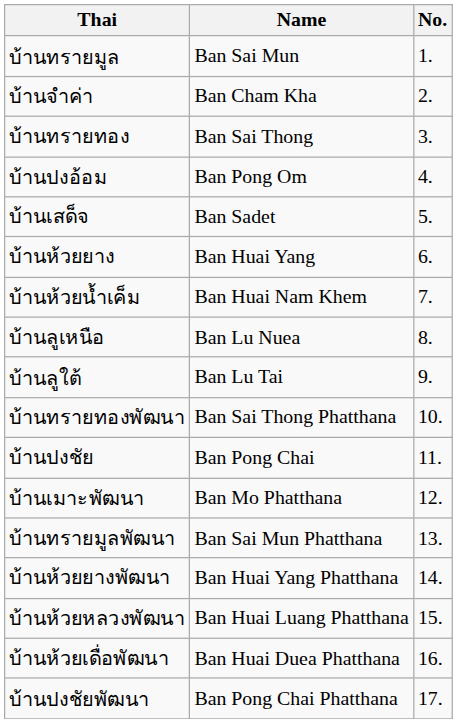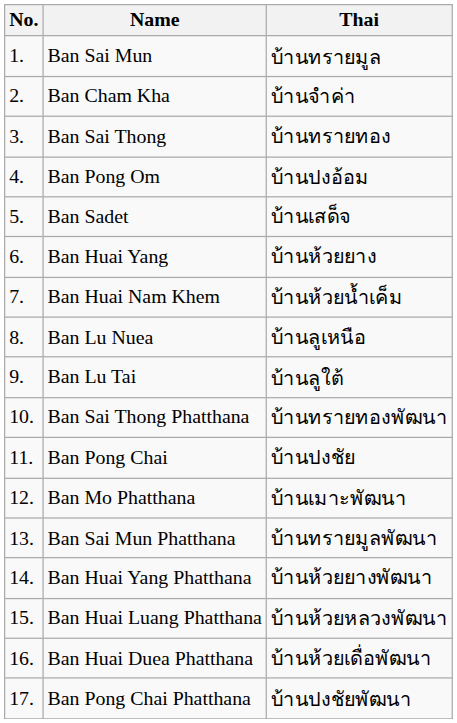columns swapped: No. <-> Thai
